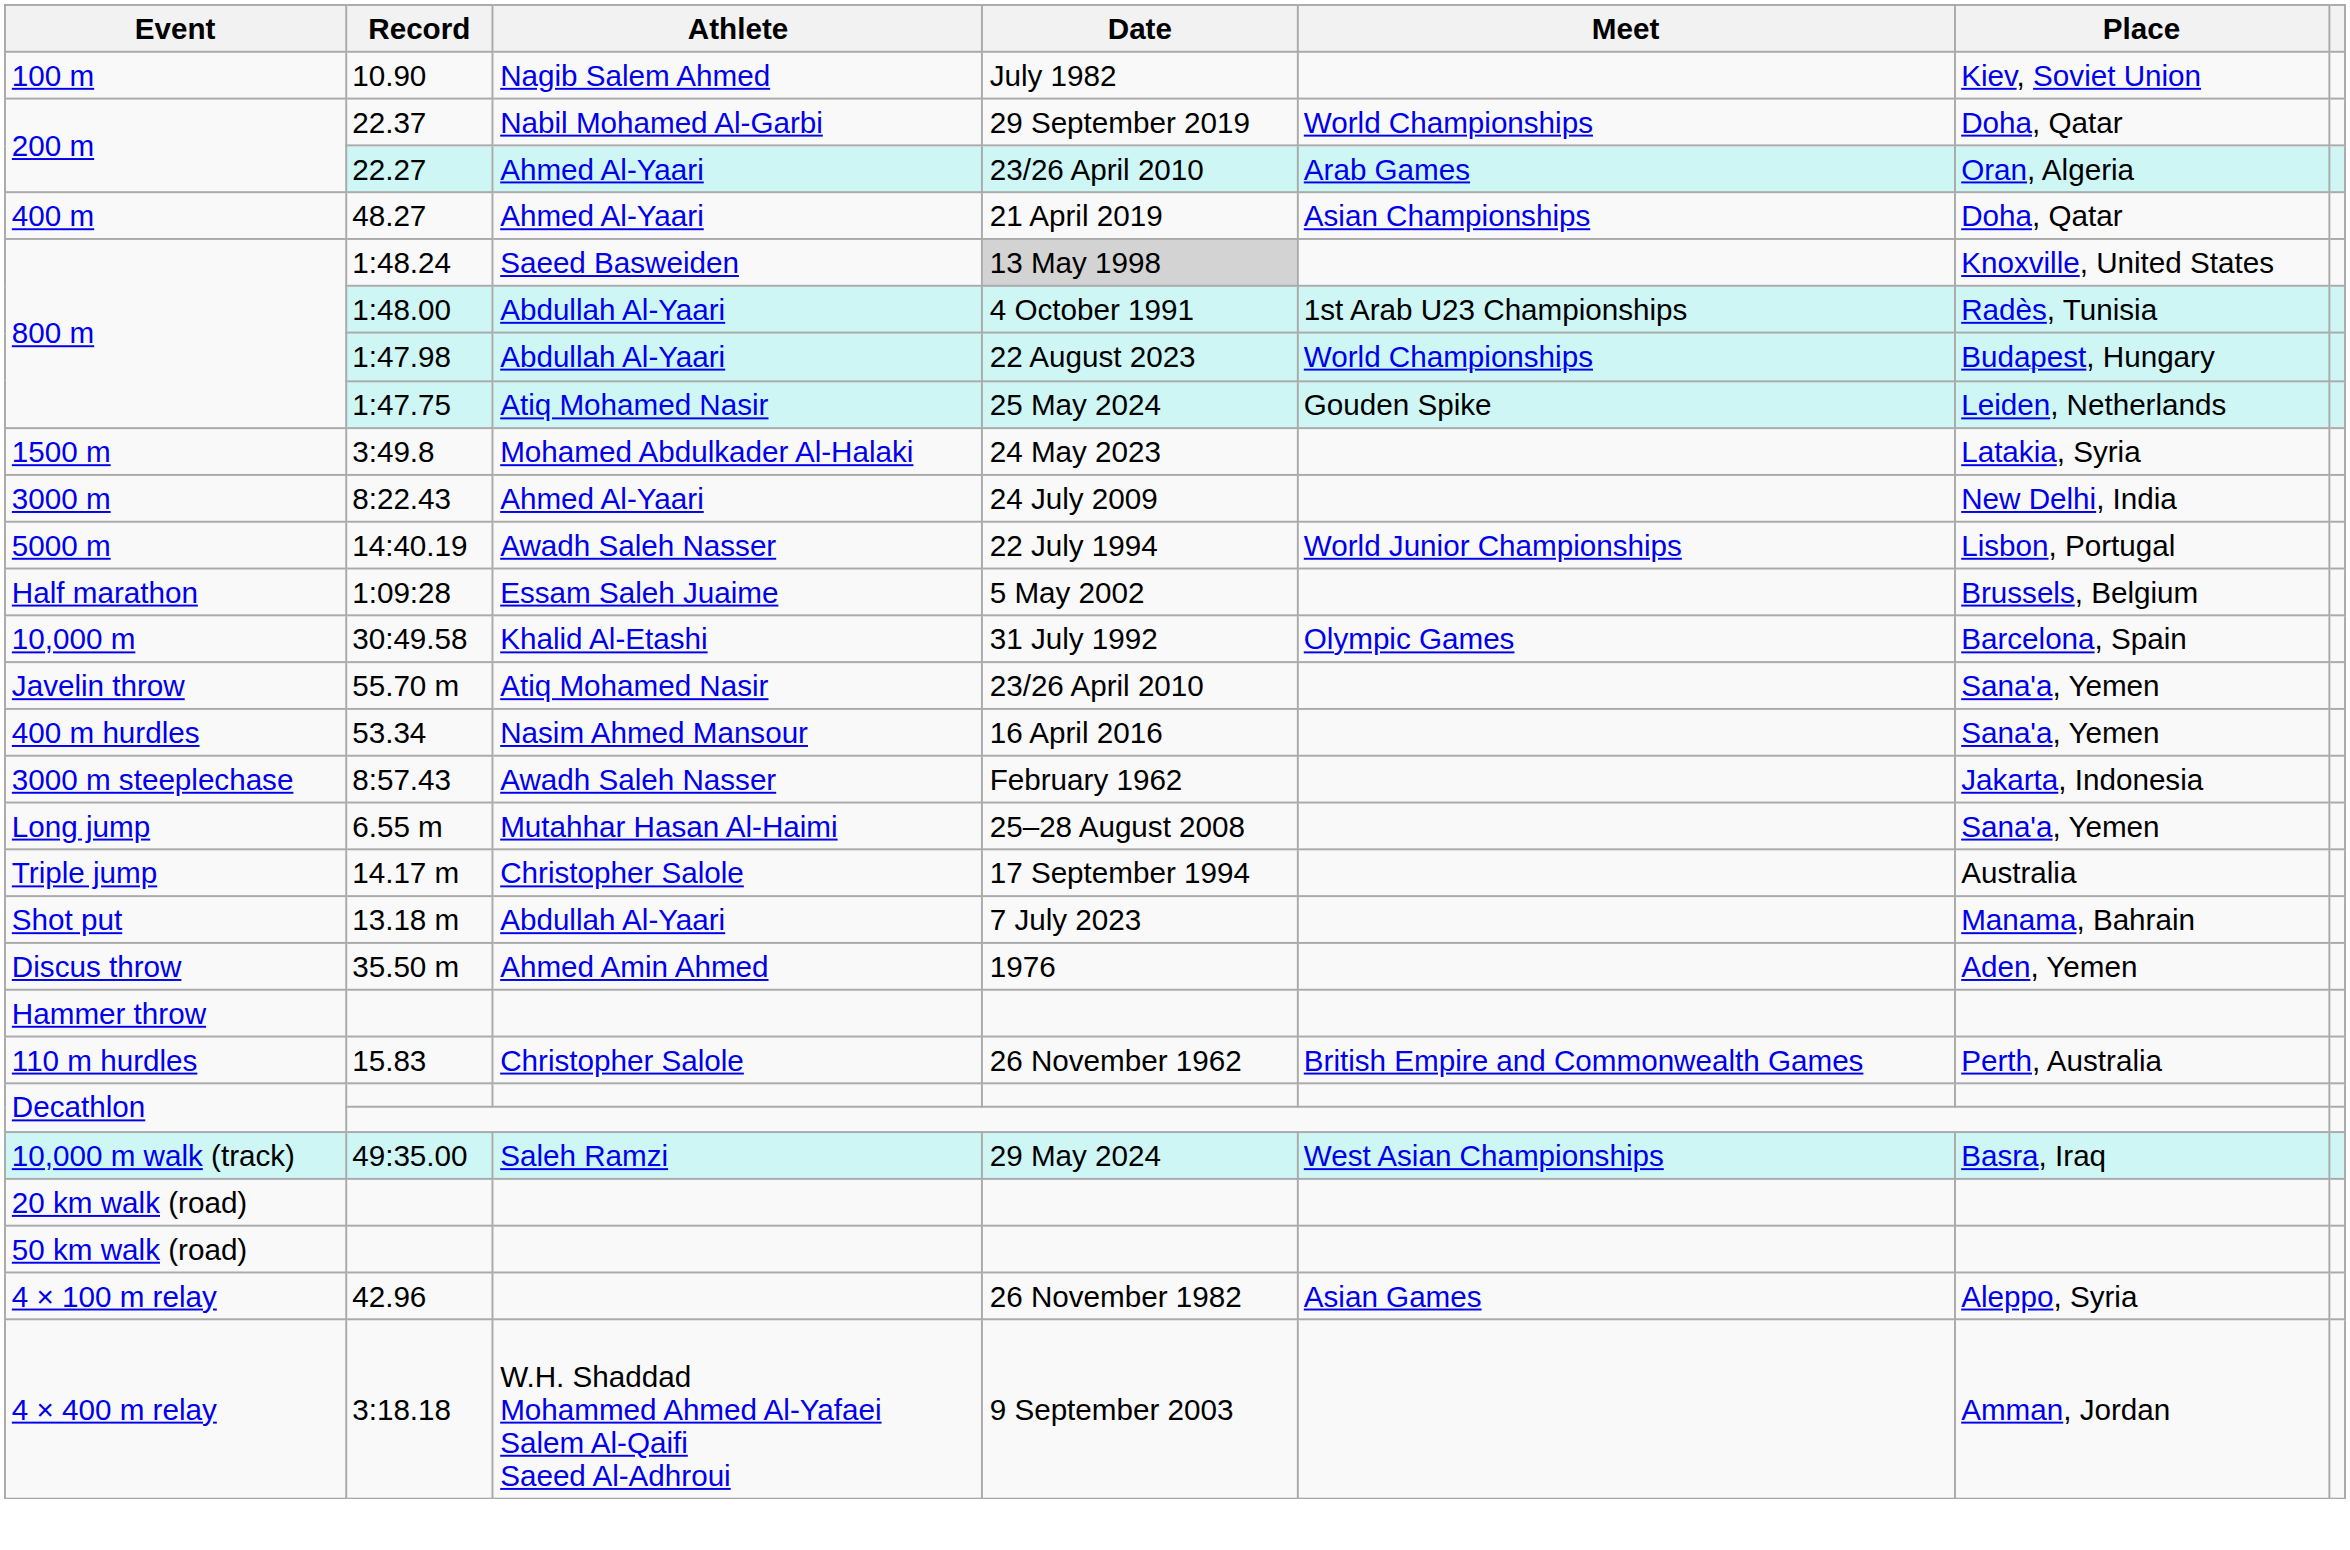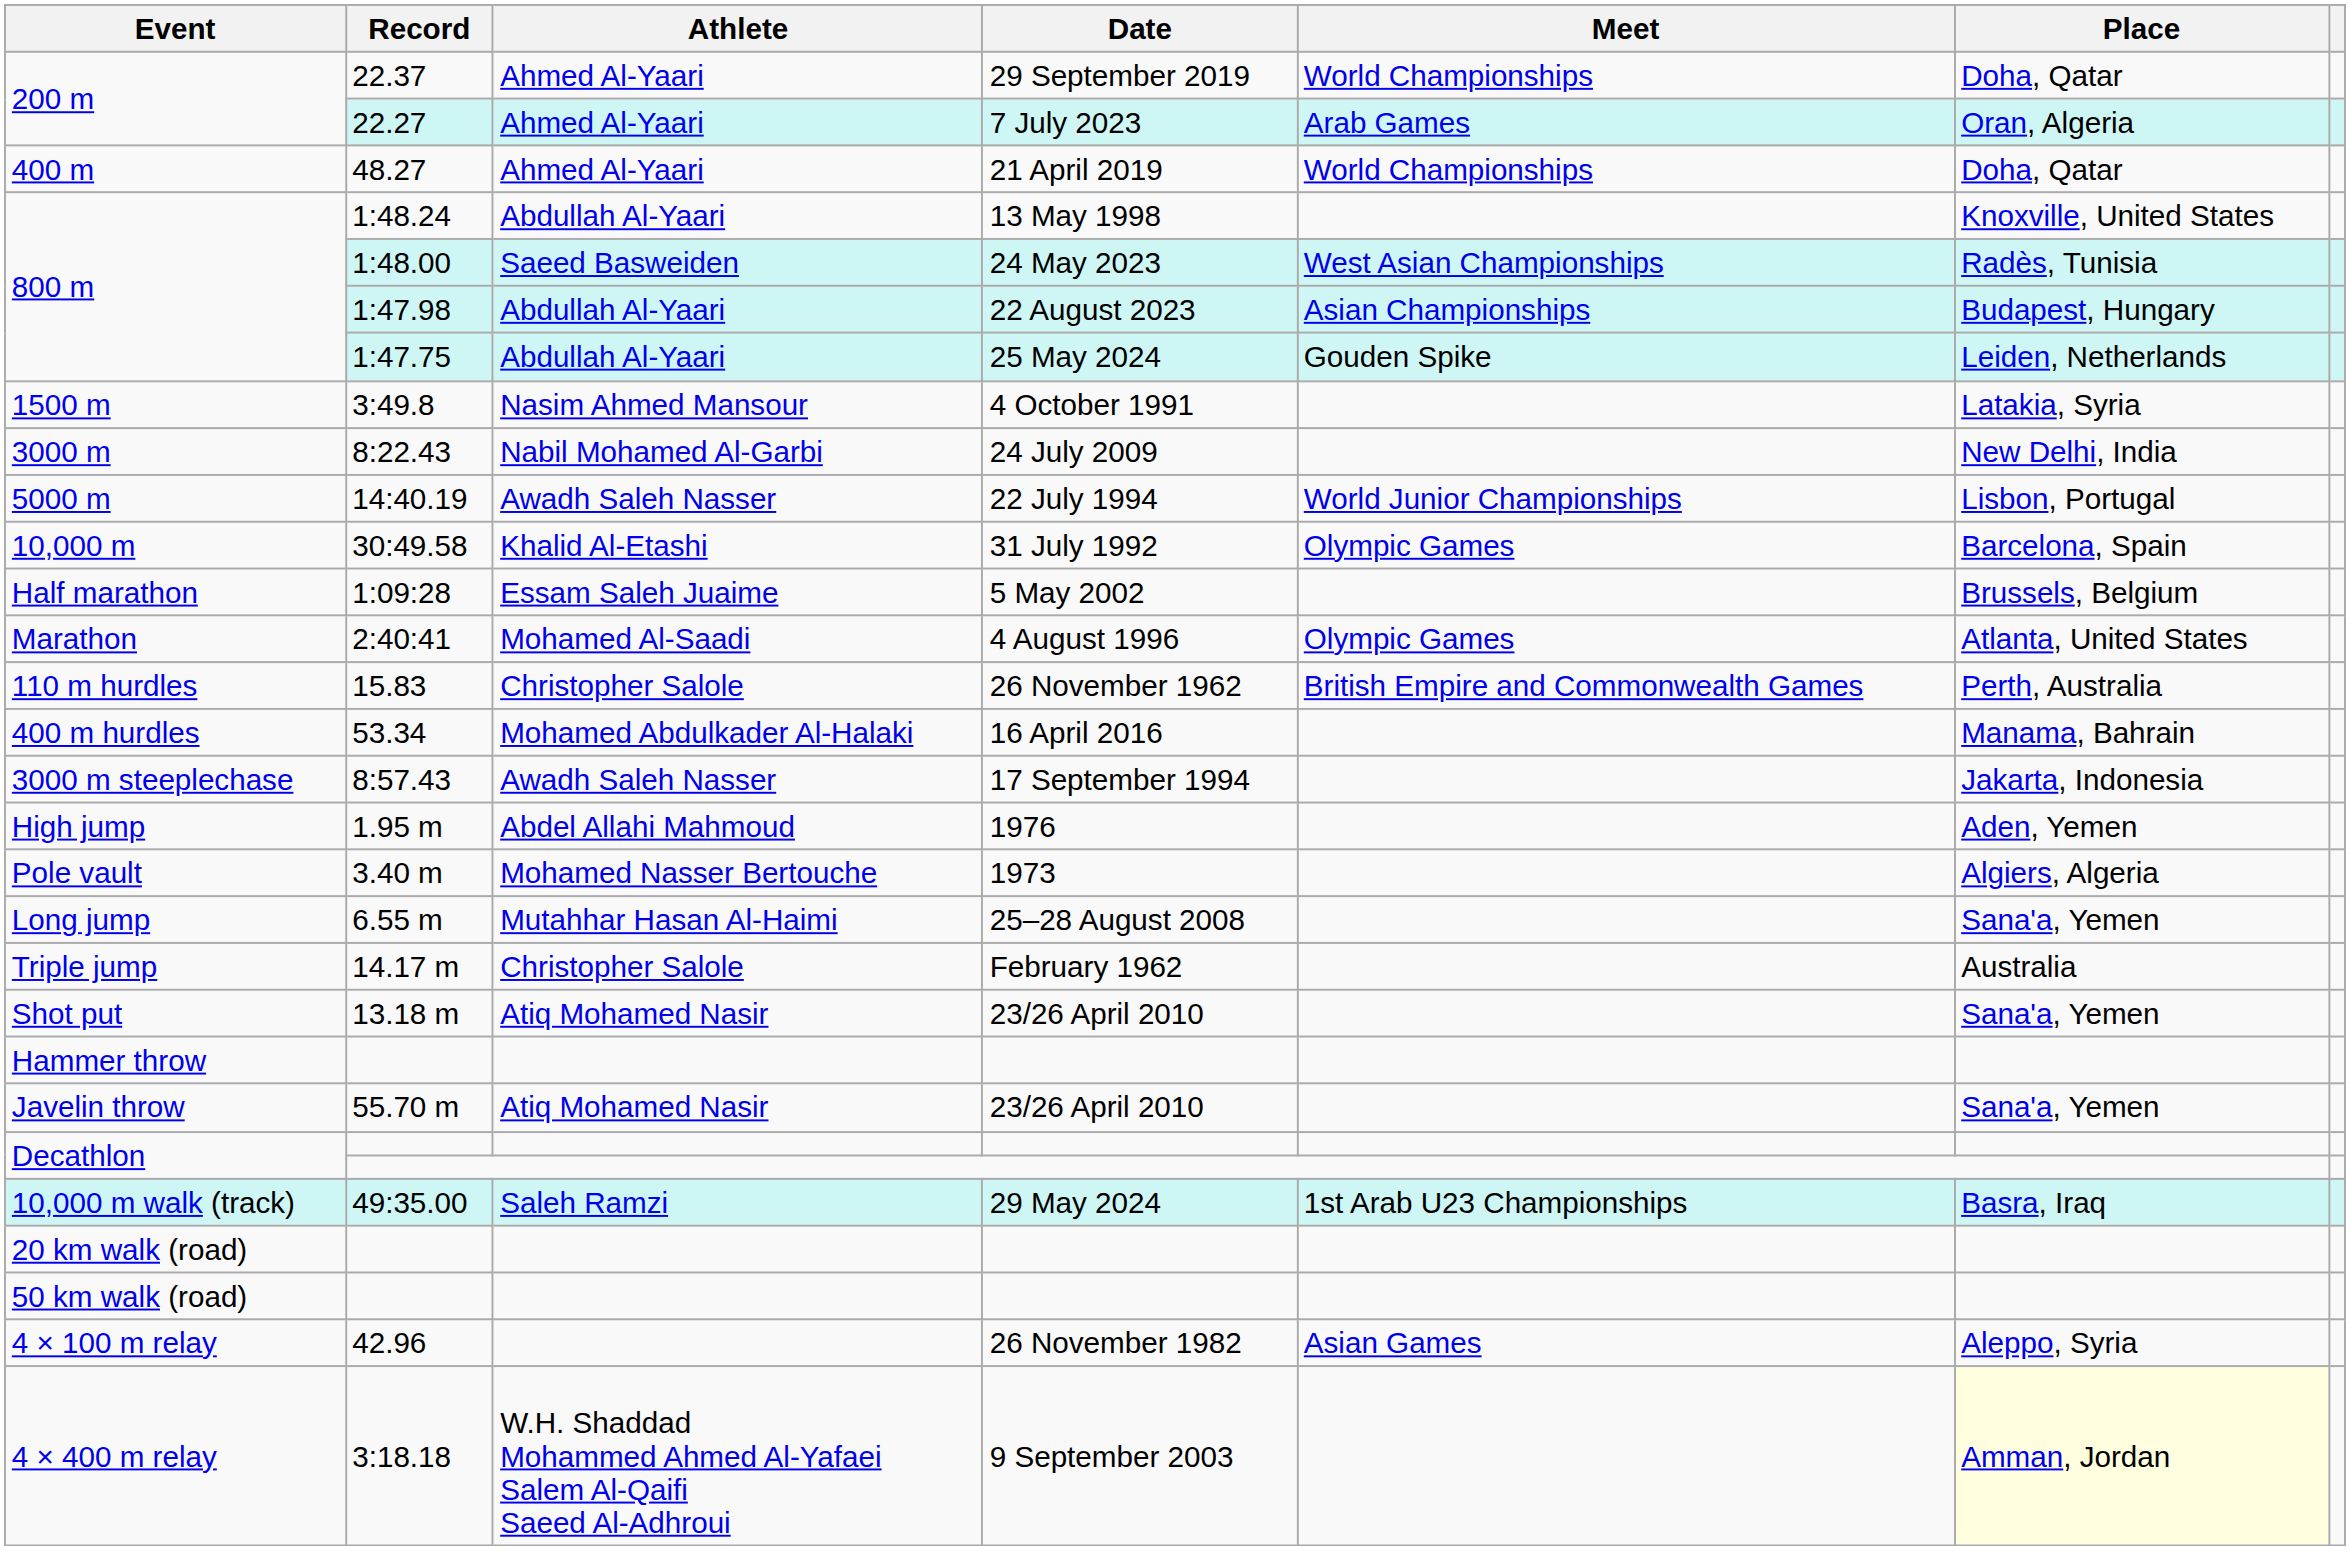- row: 100 m | 10.90 | Nagib Salem Ahmed | July 1982 | Kiev, Soviet Union
22.37 | Athlete: Nabil Mohamed Al-Garbi -> Ahmed Al-Yaari
22.27 | Date: 23/26 April 2010 -> 7 July 2023
48.27 | Meet: Asian Championships -> World Championships
1:48.24 | Athlete: Saeed Basweiden -> Abdullah Al-Yaari
1:48.24 | Date: lightgrey background -> no background
1:48.00 | Athlete: Abdullah Al-Yaari -> Saeed Basweiden
1:48.00 | Date: 4 October 1991 -> 24 May 2023
1:48.00 | Meet: 1st Arab U23 Championships -> West Asian Championships
1:47.98 | Meet: World Championships -> Asian Championships
1:47.75 | Athlete: Atiq Mohamed Nasir -> Abdullah Al-Yaari
3:49.8 | Athlete: Mohamed Abdulkader Al-Halaki -> Nasim Ahmed Mansour
3:49.8 | Date: 24 May 2023 -> 4 October 1991
8:22.43 | Athlete: Ahmed Al-Yaari -> Nabil Mohamed Al-Garbi
rows swapped: 30:49.58 <-> 1:09:28
+ row: Marathon | 2:40:41 | Mohamed Al-Saadi | 4 August 1996 | Olympic Games | Atlanta, United States
rows swapped: 15.83 <-> 55.70 m
53.34 | Athlete: Nasim Ahmed Mansour -> Mohamed Abdulkader Al-Halaki
53.34 | Place: Sana'a, Yemen -> Manama, Bahrain
8:57.43 | Date: February 1962 -> 17 September 1994
+ row: High jump | 1.95 m | Abdel Allahi Mahmoud | 1976 | Aden, Yemen
+ row: Pole vault | 3.40 m | Mohamed Nasser Bertouche | 1973 | Algiers, Algeria
14.17 m | Date: 17 September 1994 -> February 1962
13.18 m | Athlete: Abdullah Al-Yaari -> Atiq Mohamed Nasir
13.18 m | Date: 7 July 2023 -> 23/26 April 2010
13.18 m | Place: Manama, Bahrain -> Sana'a, Yemen
- row: Discus throw | 35.50 m | Ahmed Amin Ahmed | 1976 | Aden, Yemen
49:35.00 | Meet: West Asian Championships -> 1st Arab U23 Championships
3:18.18 | Place: no background -> lightyellow background
